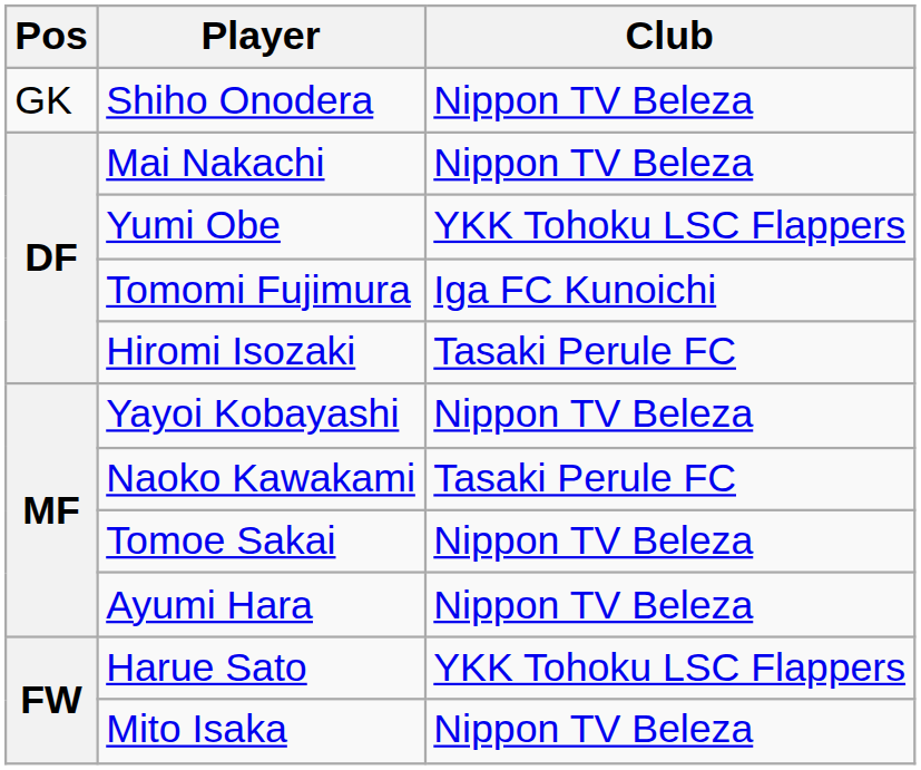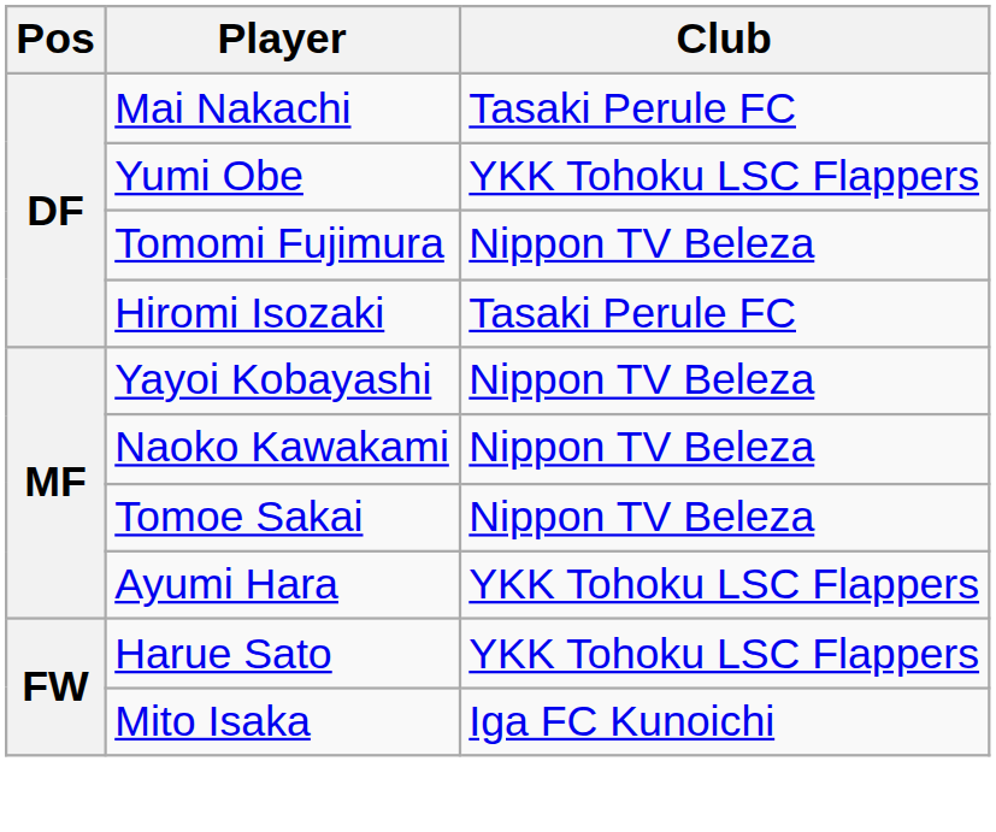- row: GK | Shiho Onodera | Nippon TV Beleza
Mai Nakachi | Club: Nippon TV Beleza -> Tasaki Perule FC
Tomomi Fujimura | Club: Iga FC Kunoichi -> Nippon TV Beleza
Naoko Kawakami | Club: Tasaki Perule FC -> Nippon TV Beleza
Ayumi Hara | Club: Nippon TV Beleza -> YKK Tohoku LSC Flappers
Mito Isaka | Club: Nippon TV Beleza -> Iga FC Kunoichi
